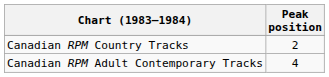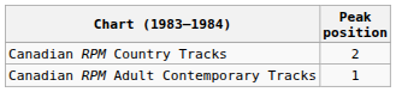Canadian RPM Adult Contemporary Tracks | Peak position: 4 -> 1
